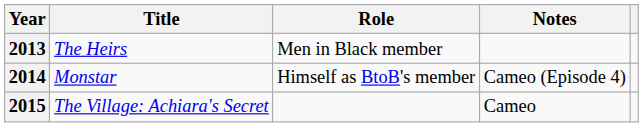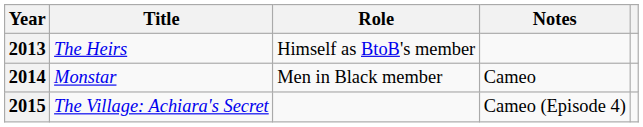2013 | Role: Men in Black member -> Himself as BtoB's member
2014 | Role: Himself as BtoB's member -> Men in Black member
2014 | Notes: Cameo (Episode 4) -> Cameo
2015 | Notes: Cameo -> Cameo (Episode 4)
